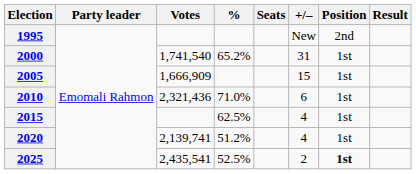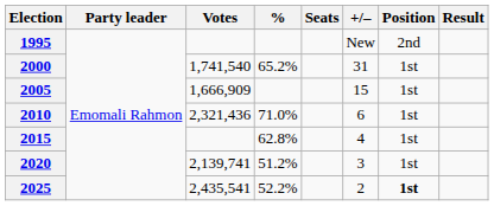2015 | %: 62.5% -> 62.8%
2020 | +/–: 4 -> 3
2025 | %: 52.5% -> 52.2%
